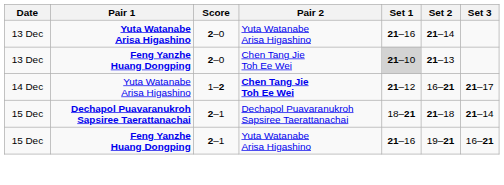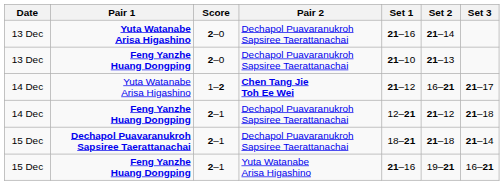13 Dec / Yuta Watanabe Arisa Higashino | Pair 2: Yuta Watanabe Arisa Higashino -> Dechapol Puavaranukroh Sapsiree Taerattanachai
13 Dec / Feng Yanzhe Huang Dongping | Pair 2: Chen Tang Jie Toh Ee Wei -> Dechapol Puavaranukroh Sapsiree Taerattanachai
13 Dec / Feng Yanzhe Huang Dongping | Set 1: lightgrey background -> no background
+ row: 14 Dec | Feng Yanzhe Huang Dongping | 2–1 | Dechapol Puavaranukroh Sapsiree Taerattanachai | 12–21 | 21–12 | 21–18
